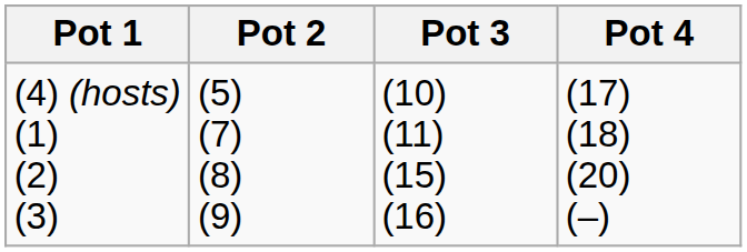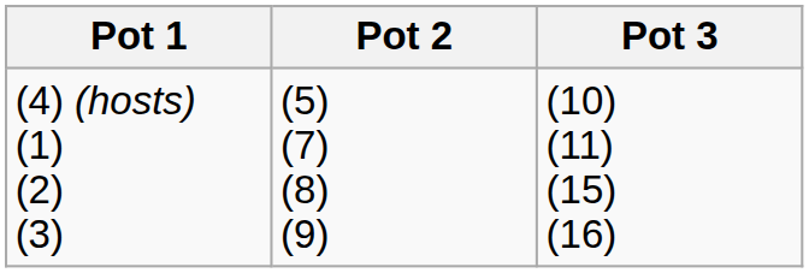- column: Pot 4 | (17) (18) (20) (–)
